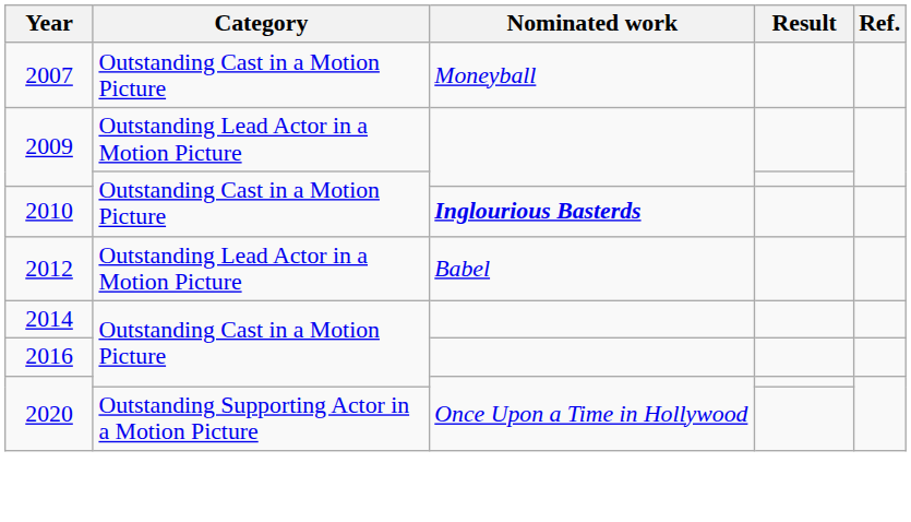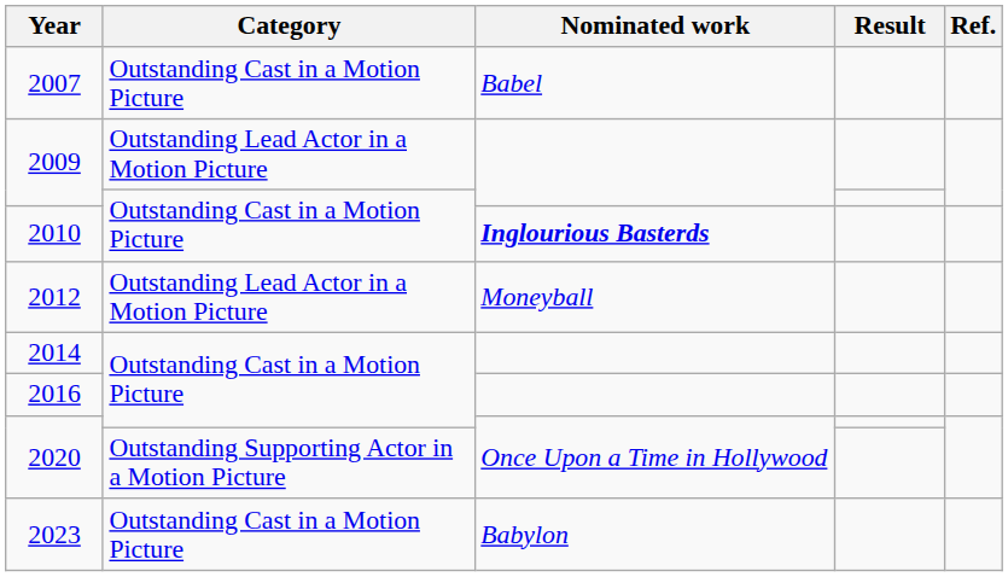2007 | Nominated work: Moneyball -> Babel
2012 | Nominated work: Babel -> Moneyball
+ row: 2023 | Outstanding Cast in a Motion Picture | Babylon
